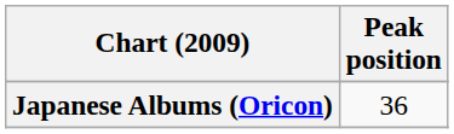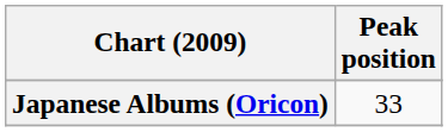Japanese Albums (Oricon) | Peak position: 36 -> 33
